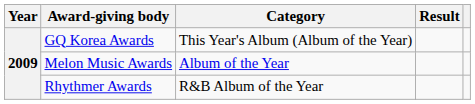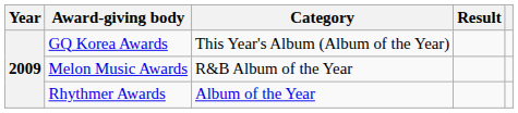Melon Music Awards | Category: Album of the Year -> R&B Album of the Year
Rhythmer Awards | Category: R&B Album of the Year -> Album of the Year
